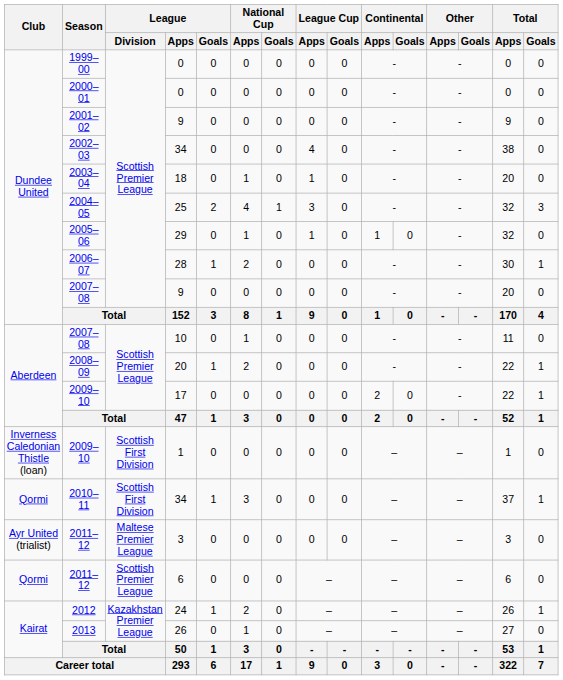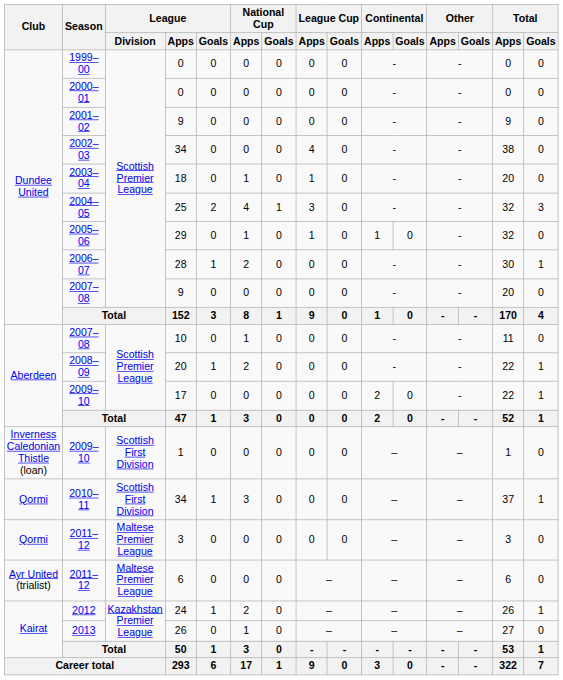2011–12 / 3 | Club: Ayr United (trialist) -> Qormi
2011–12 / 6 | Club: Qormi -> Ayr United (trialist)
2011–12 / 6 | League / Division: Scottish Premier League -> Maltese Premier League
